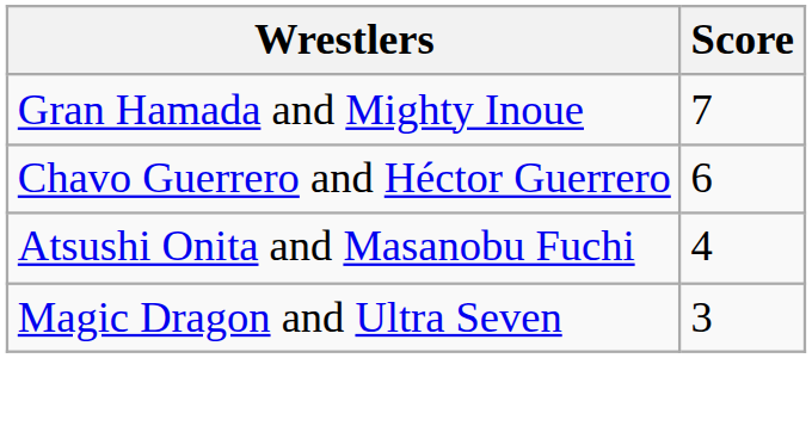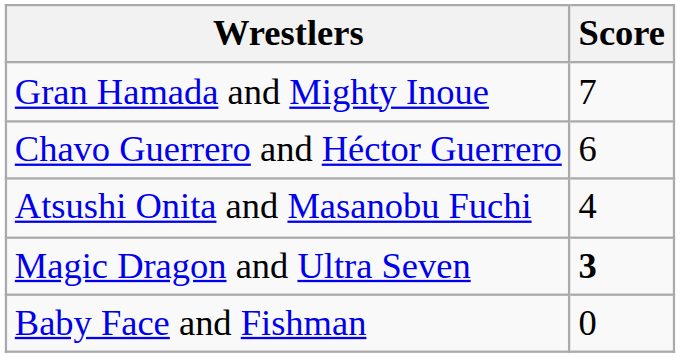Magic Dragon and Ultra Seven | Score: normal -> bold
+ row: Baby Face and Fishman | 0
